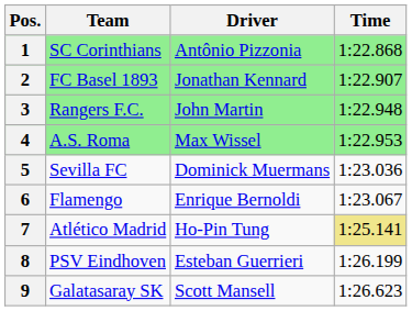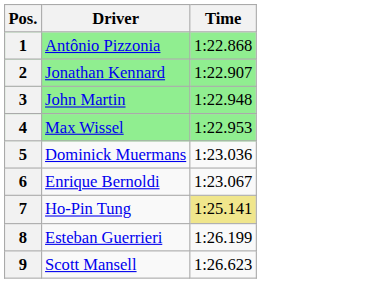- column: Team | SC Corinthians | FC Basel 1893 | Rangers F.C. | A.S. Roma | Sevilla FC | Flamengo | Atlético Madrid | PSV Eindhoven | Galatasaray SK
